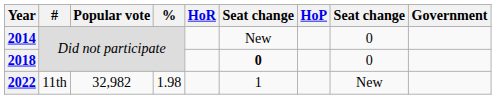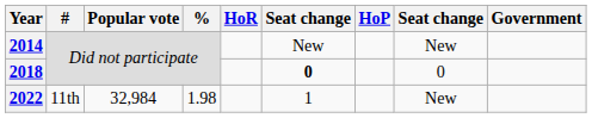2014 | column 8: 0 -> New
2022 | Popular vote: 32,982 -> 32,984
